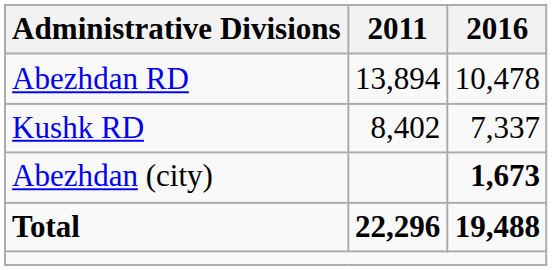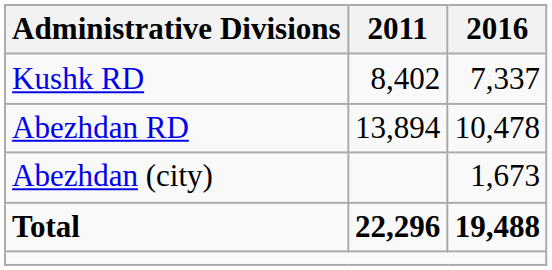rows swapped: Abezhdan RD <-> Kushk RD
Abezhdan (city) | 2016: bold -> normal
